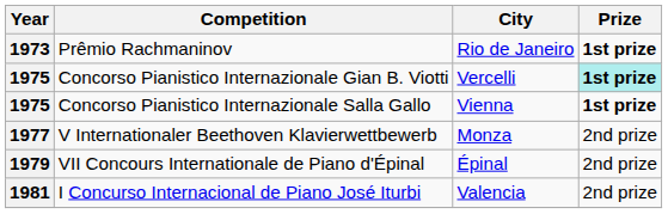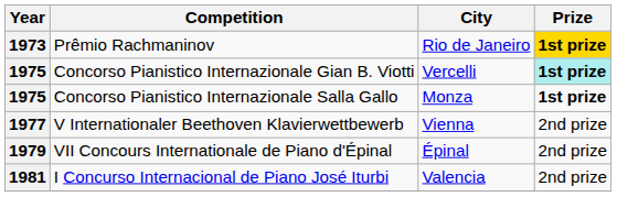Prêmio Rachmaninov | Prize: no background -> gold background
Concorso Pianistico Internazionale Salla Gallo | City: Vienna -> Monza
V Internationaler Beethoven Klavierwettbewerb | City: Monza -> Vienna
